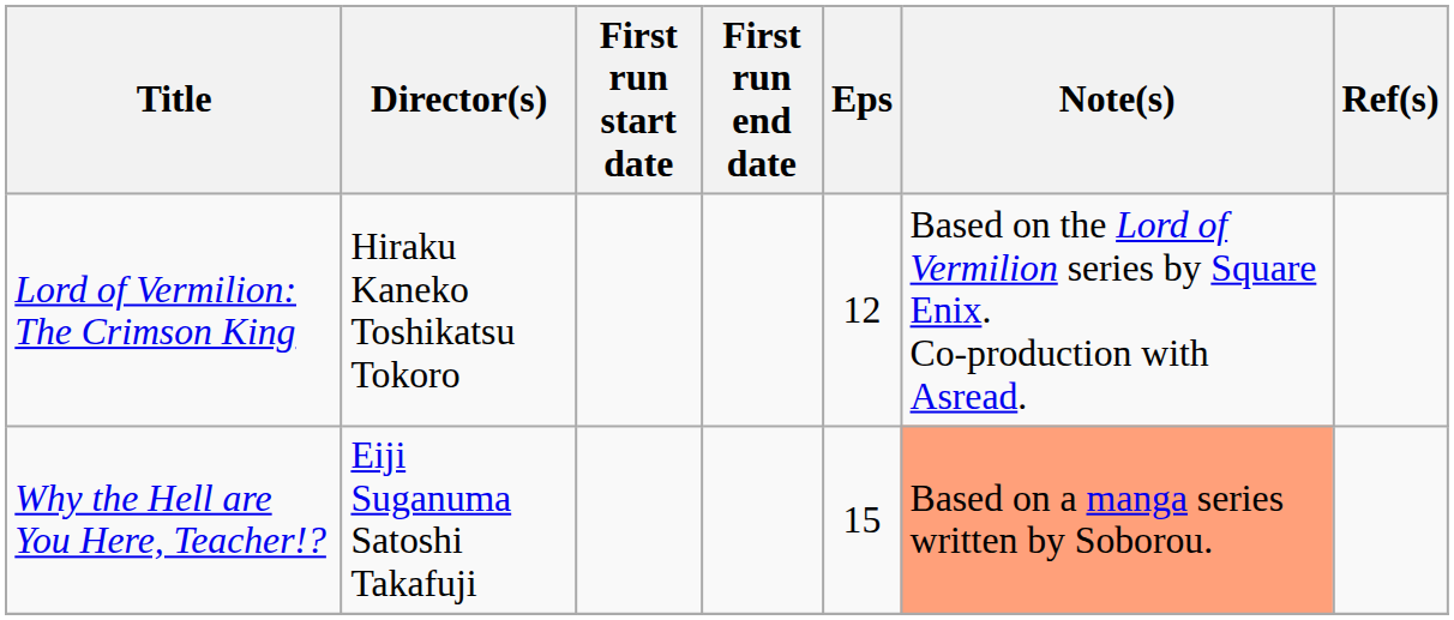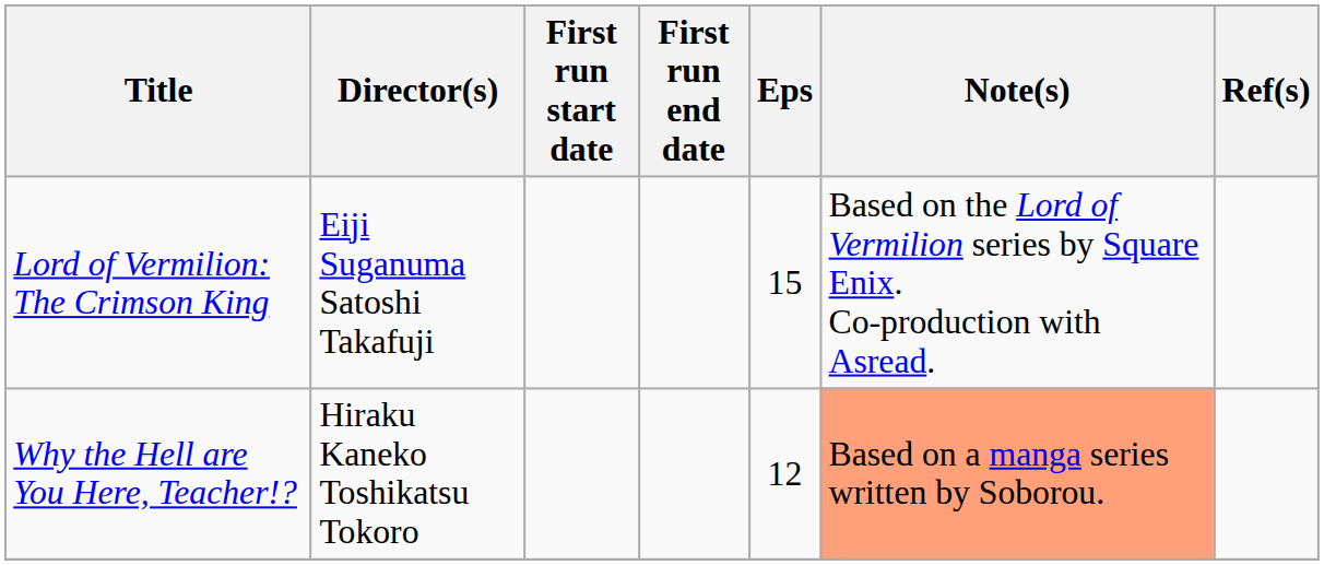Lord of Vermilion: The Crimson King | Director(s): Hiraku Kaneko Toshikatsu Tokoro -> Eiji Suganuma Satoshi Takafuji
Lord of Vermilion: The Crimson King | Eps: 12 -> 15
Why the Hell are You Here, Teacher!? | Director(s): Eiji Suganuma Satoshi Takafuji -> Hiraku Kaneko Toshikatsu Tokoro
Why the Hell are You Here, Teacher!? | Eps: 15 -> 12
